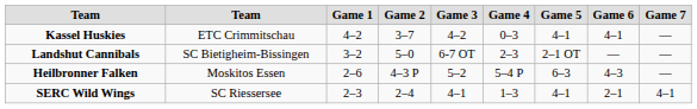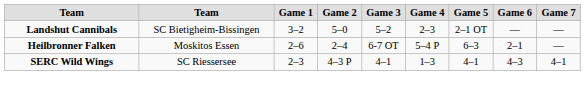- row: Kassel Huskies | ETC Crimmitschau | 4–2 | 3–7 | 4–2 | 0–3 | 4–1 | 4–1 | —
Landshut Cannibals | Game 3: 6-7 OT -> 5–2
Heilbronner Falken | Game 2: 4–3 P -> 2–4
Heilbronner Falken | Game 3: 5–2 -> 6-7 OT
Heilbronner Falken | Game 6: 4–3 -> 2–1
SERC Wild Wings | Game 2: 2–4 -> 4–3 P
SERC Wild Wings | Game 6: 2–1 -> 4–3
